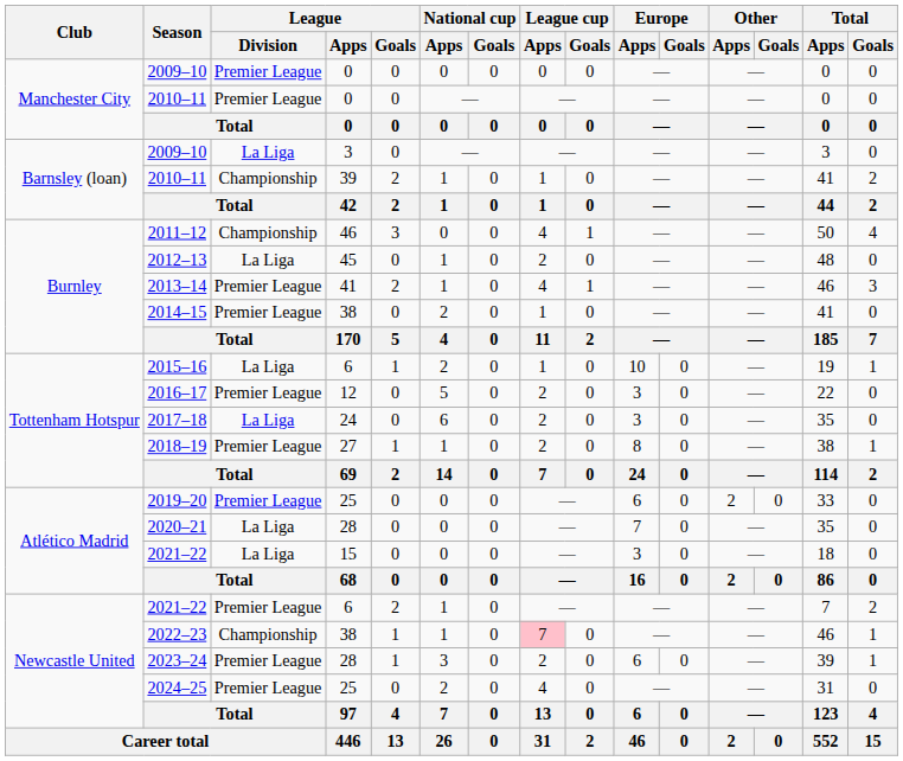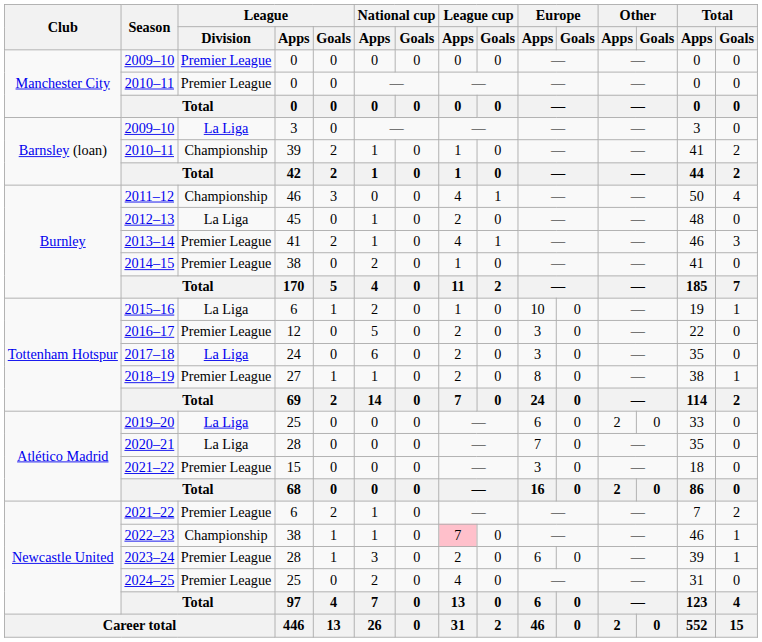2019–20 | League / Division: Premier League -> La Liga
2021–22 / 15 | League / Division: La Liga -> Premier League
